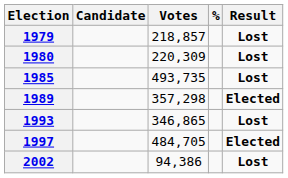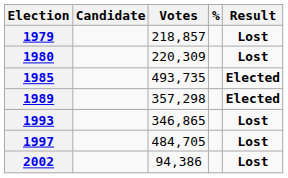1985 | Result: Lost -> Elected
1997 | Result: Elected -> Lost
